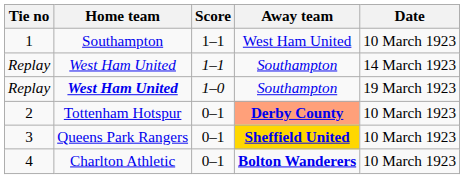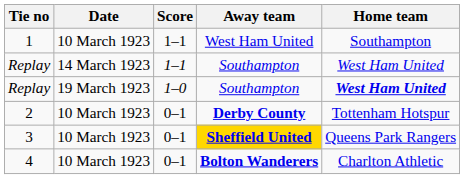columns swapped: Home team <-> Date
2 | Away team: lightsalmon background -> no background
